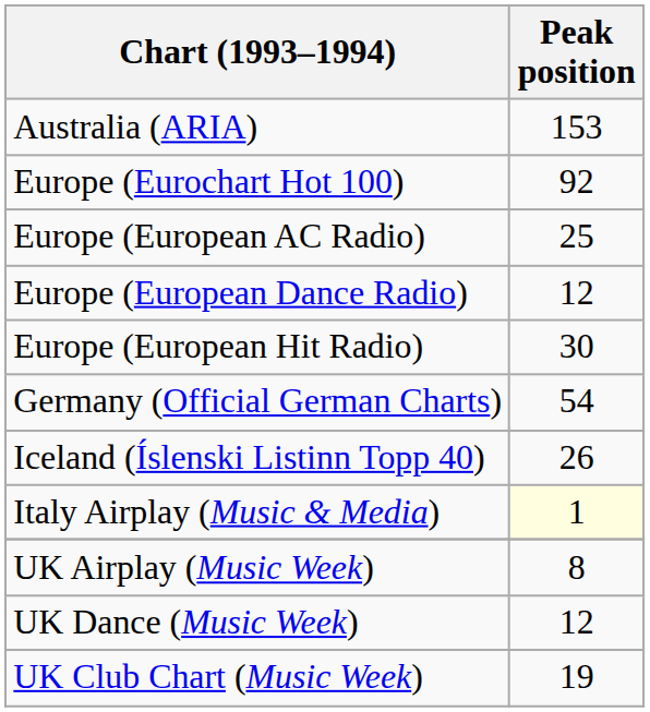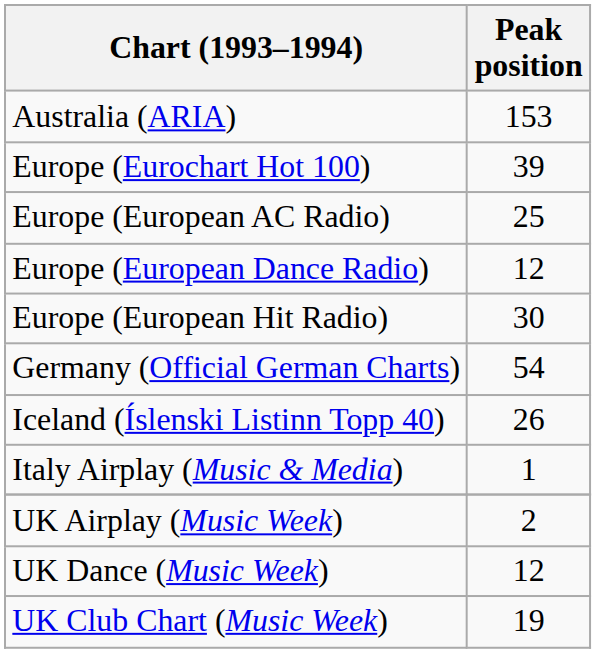Europe (Eurochart Hot 100) | Peak position: 92 -> 39
Italy Airplay (Music & Media) | Peak position: lightyellow background -> no background
UK Airplay (Music Week) | Peak position: 8 -> 2
